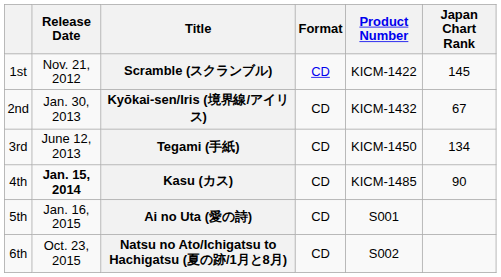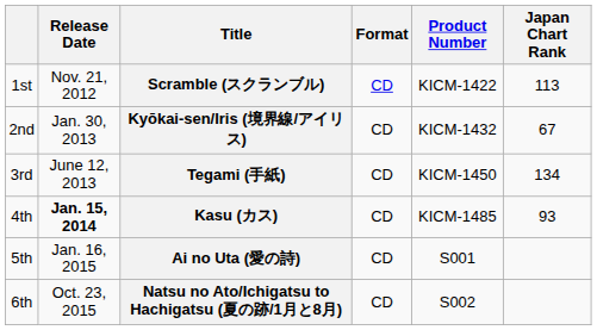Scramble (スクランブル) | Japan Chart Rank: 145 -> 113
Kasu (カス) | Japan Chart Rank: 90 -> 93
